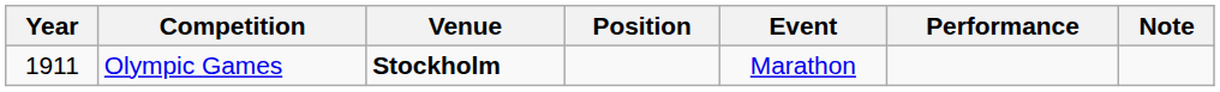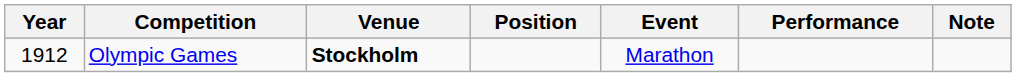Olympic Games | Year: 1911 -> 1912
